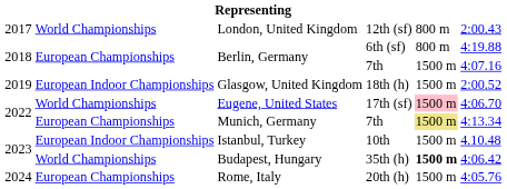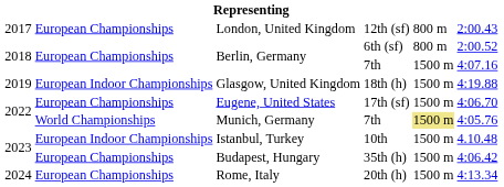London, United Kingdom | column 2: World Championships -> European Championships
Berlin, Germany / 6th (sf) | column 6: 4:19.88 -> 2:00.52
Glasgow, United Kingdom | column 6: 2:00.52 -> 4:19.88
Eugene, United States | column 2: World Championships -> European Championships
Eugene, United States | column 5: pink background -> no background
Munich, Germany | column 2: European Championships -> World Championships
Munich, Germany | column 6: 4:13.34 -> 4:05.76
Budapest, Hungary | column 2: World Championships -> European Championships
Budapest, Hungary | column 5: bold -> normal
Rome, Italy | column 6: 4:05.76 -> 4:13.34
